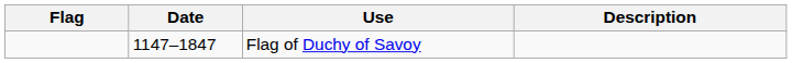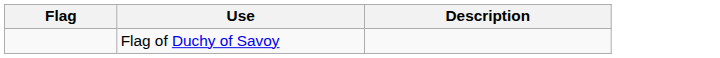- column: Date | 1147–1847
